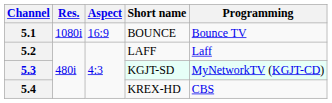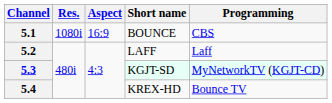5.1 | Programming: Bounce TV -> CBS
5.4 | Programming: CBS -> Bounce TV
